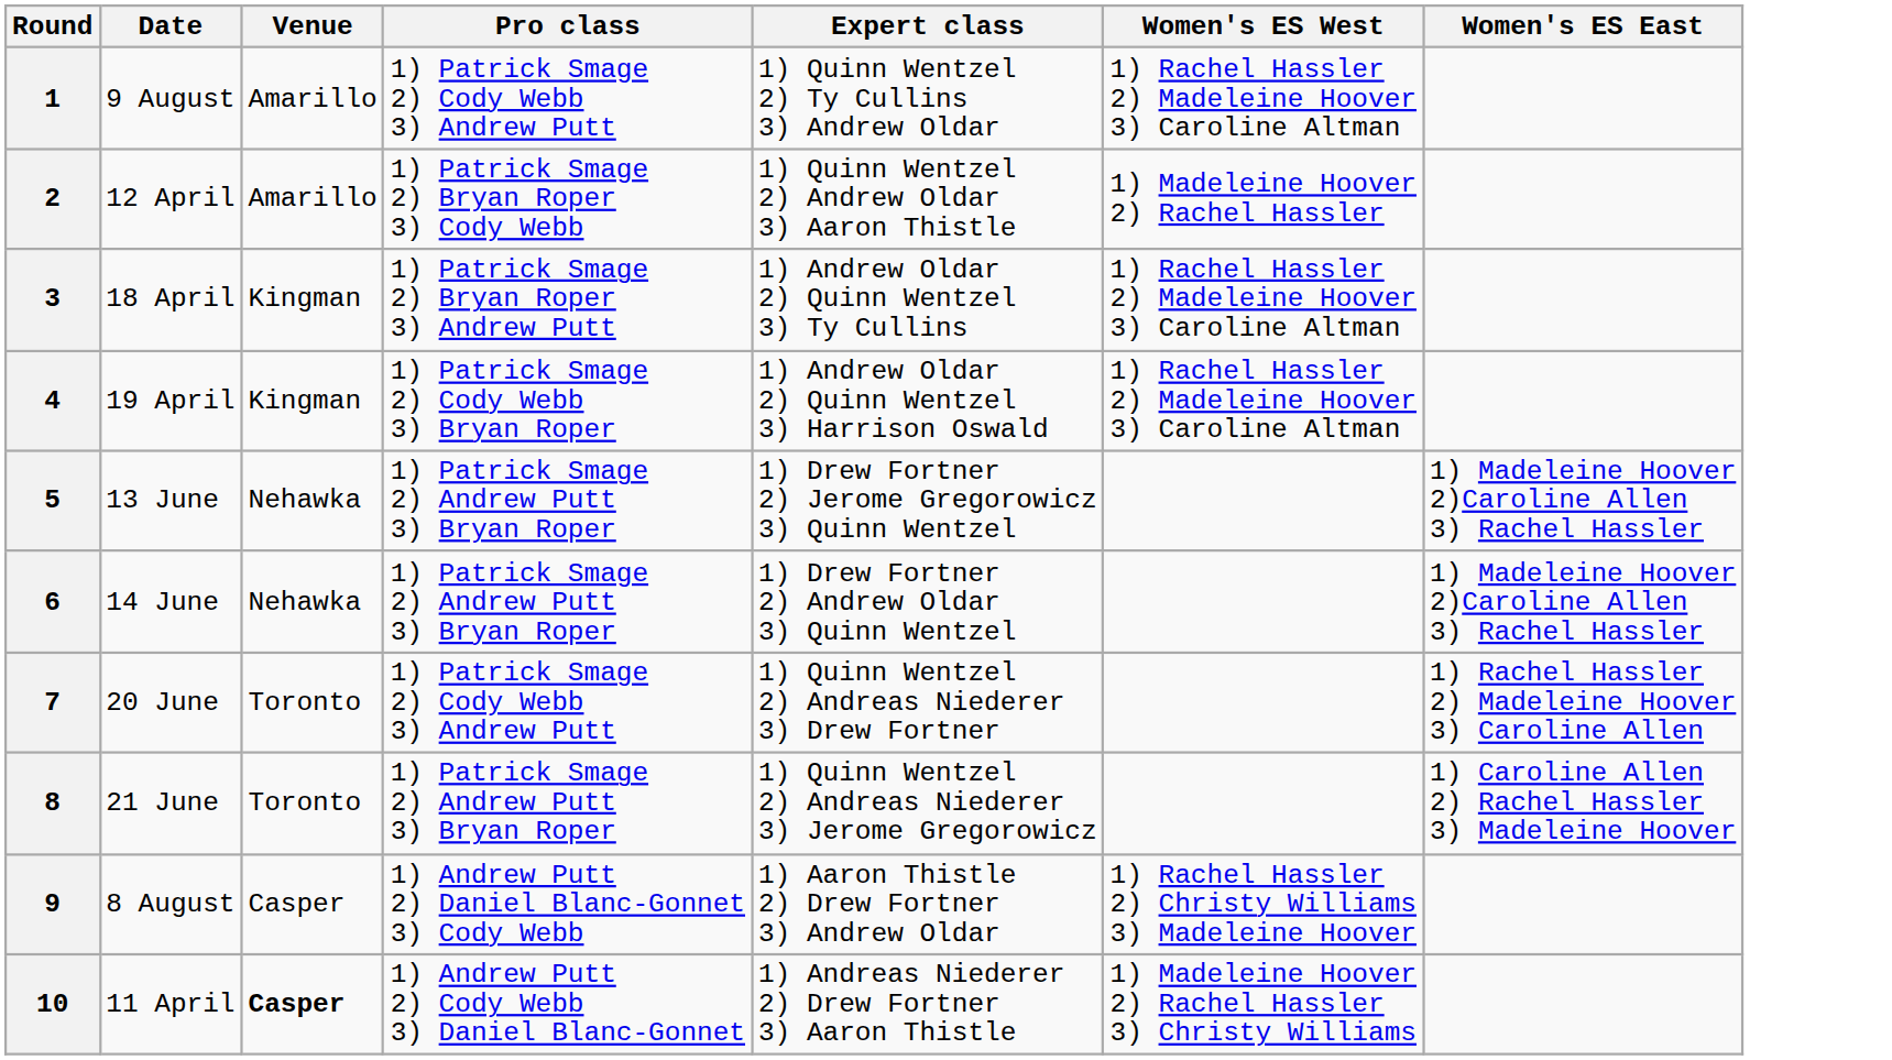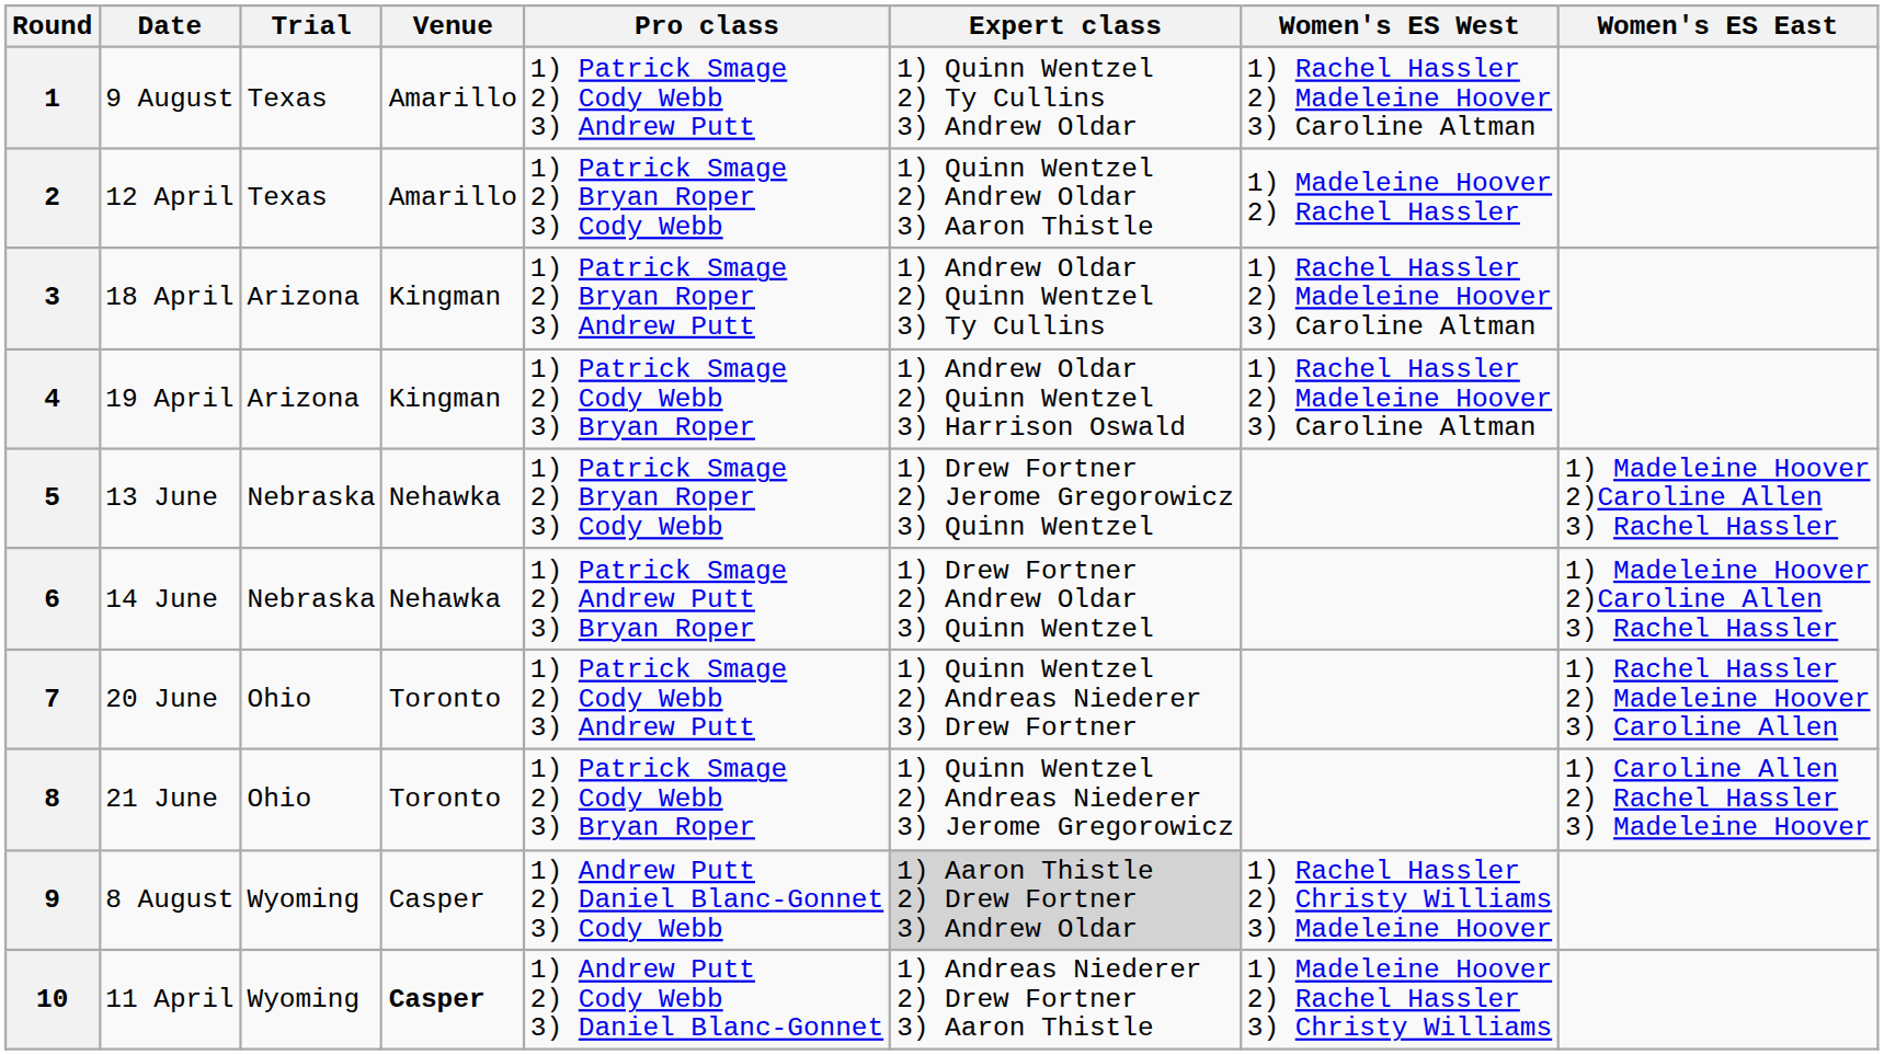+ column: Trial | Texas | Texas | Arizona | Arizona | Nebraska | Nebraska | Ohio | Ohio | Wyoming | Wyoming
5 | Pro class: 1) Patrick Smage 2) Andrew Putt 3) Bryan Roper -> 1) Patrick Smage 2) Bryan Roper 3) Cody Webb
8 | Pro class: 1) Patrick Smage 2) Andrew Putt 3) Bryan Roper -> 1) Patrick Smage 2) Cody Webb 3) Bryan Roper
9 | Expert class: no background -> lightgrey background
